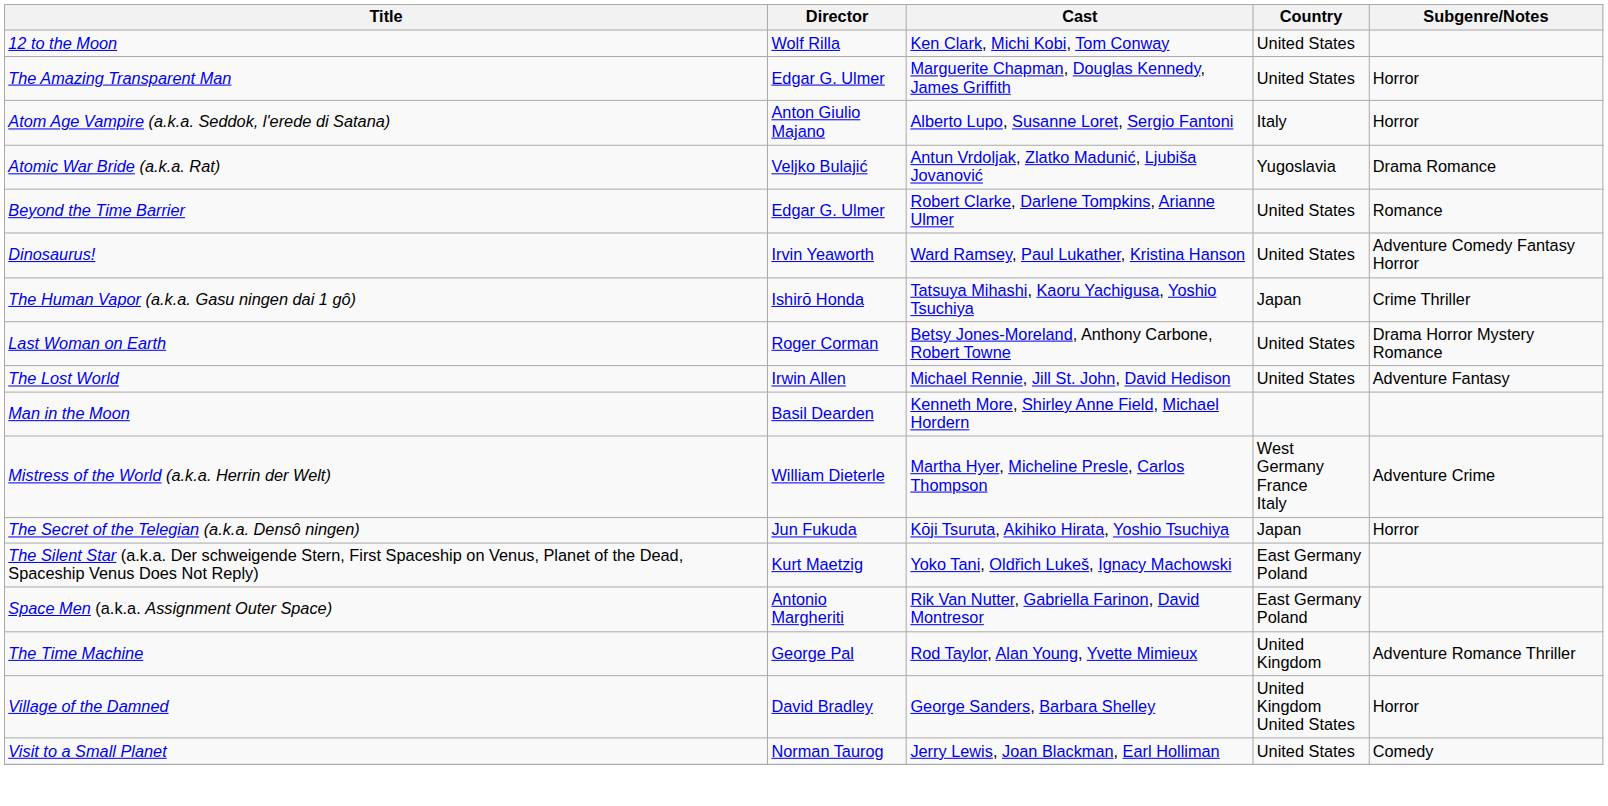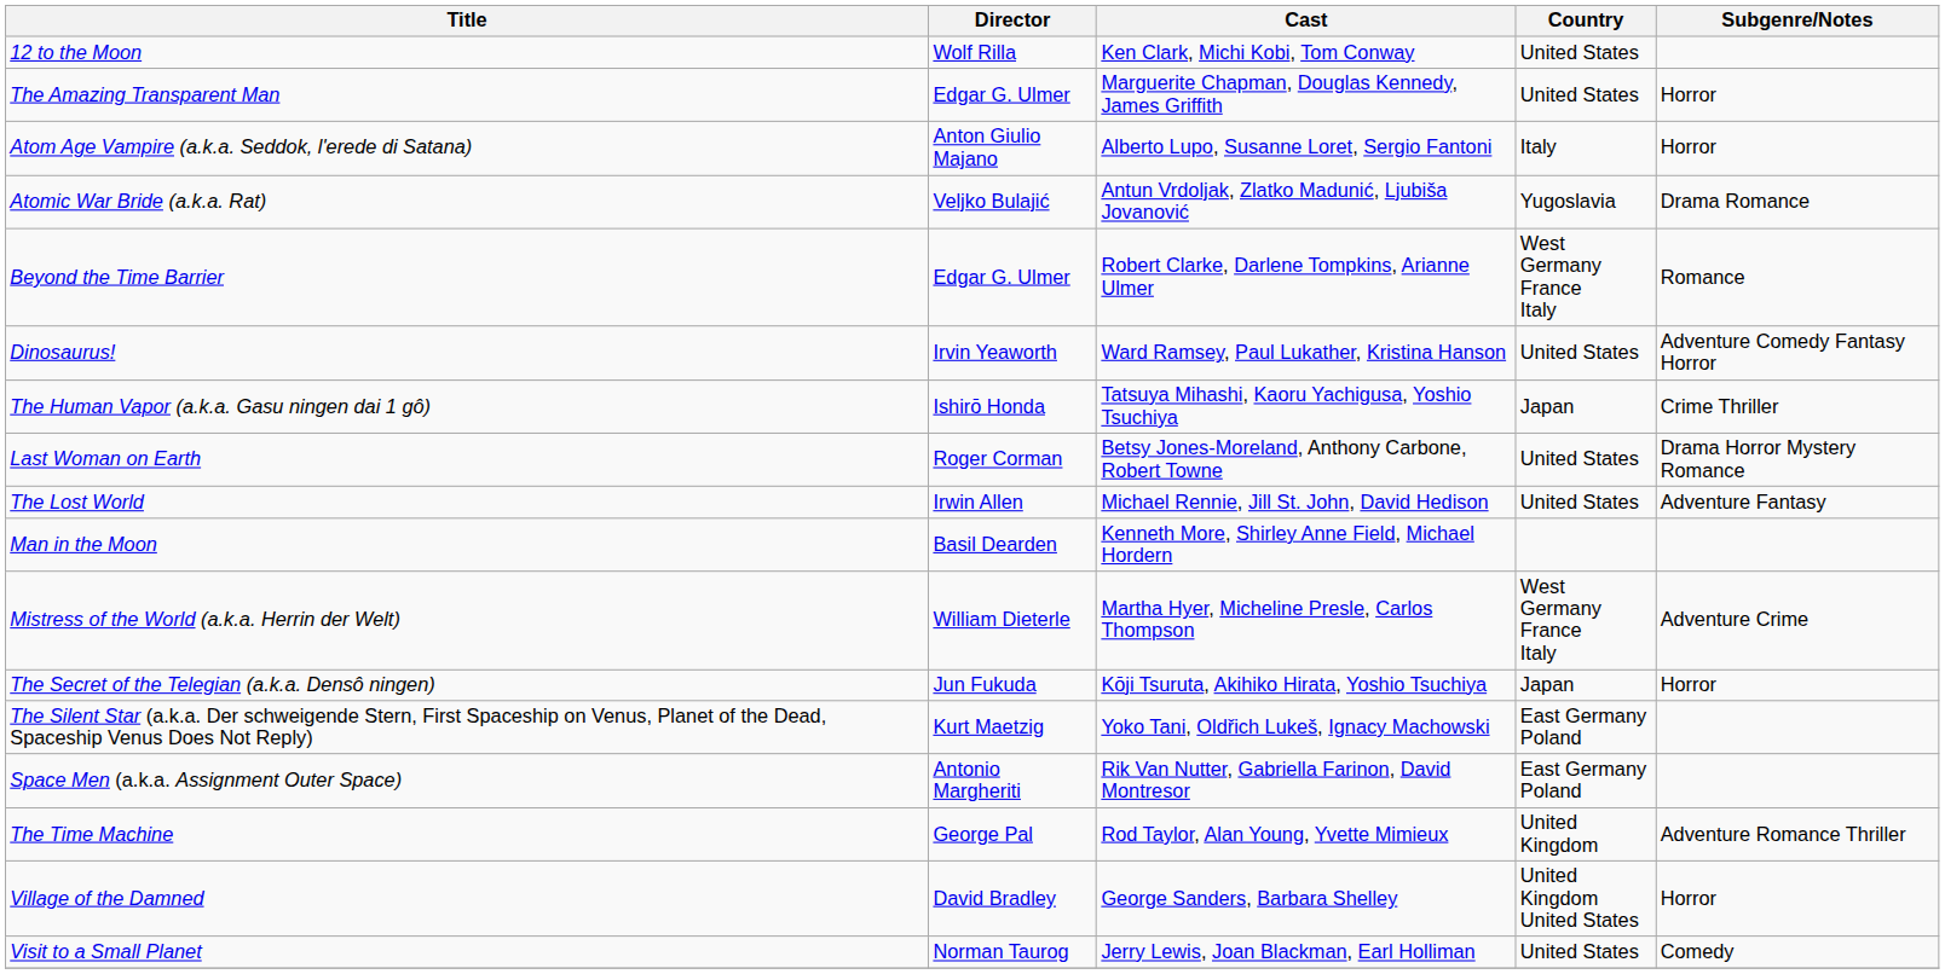Beyond the Time Barrier | Country: United States -> West Germany France Italy
